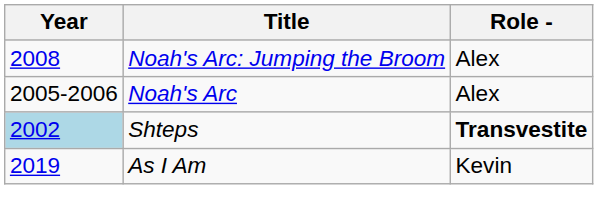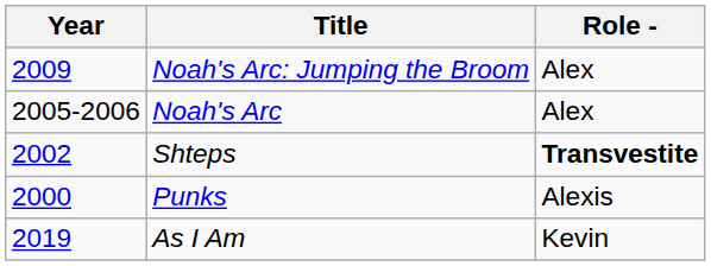Noah's Arc: Jumping the Broom | Year: 2008 -> 2009
Shteps | Year: lightblue background -> no background
+ row: 2000 | Punks | Alexis
